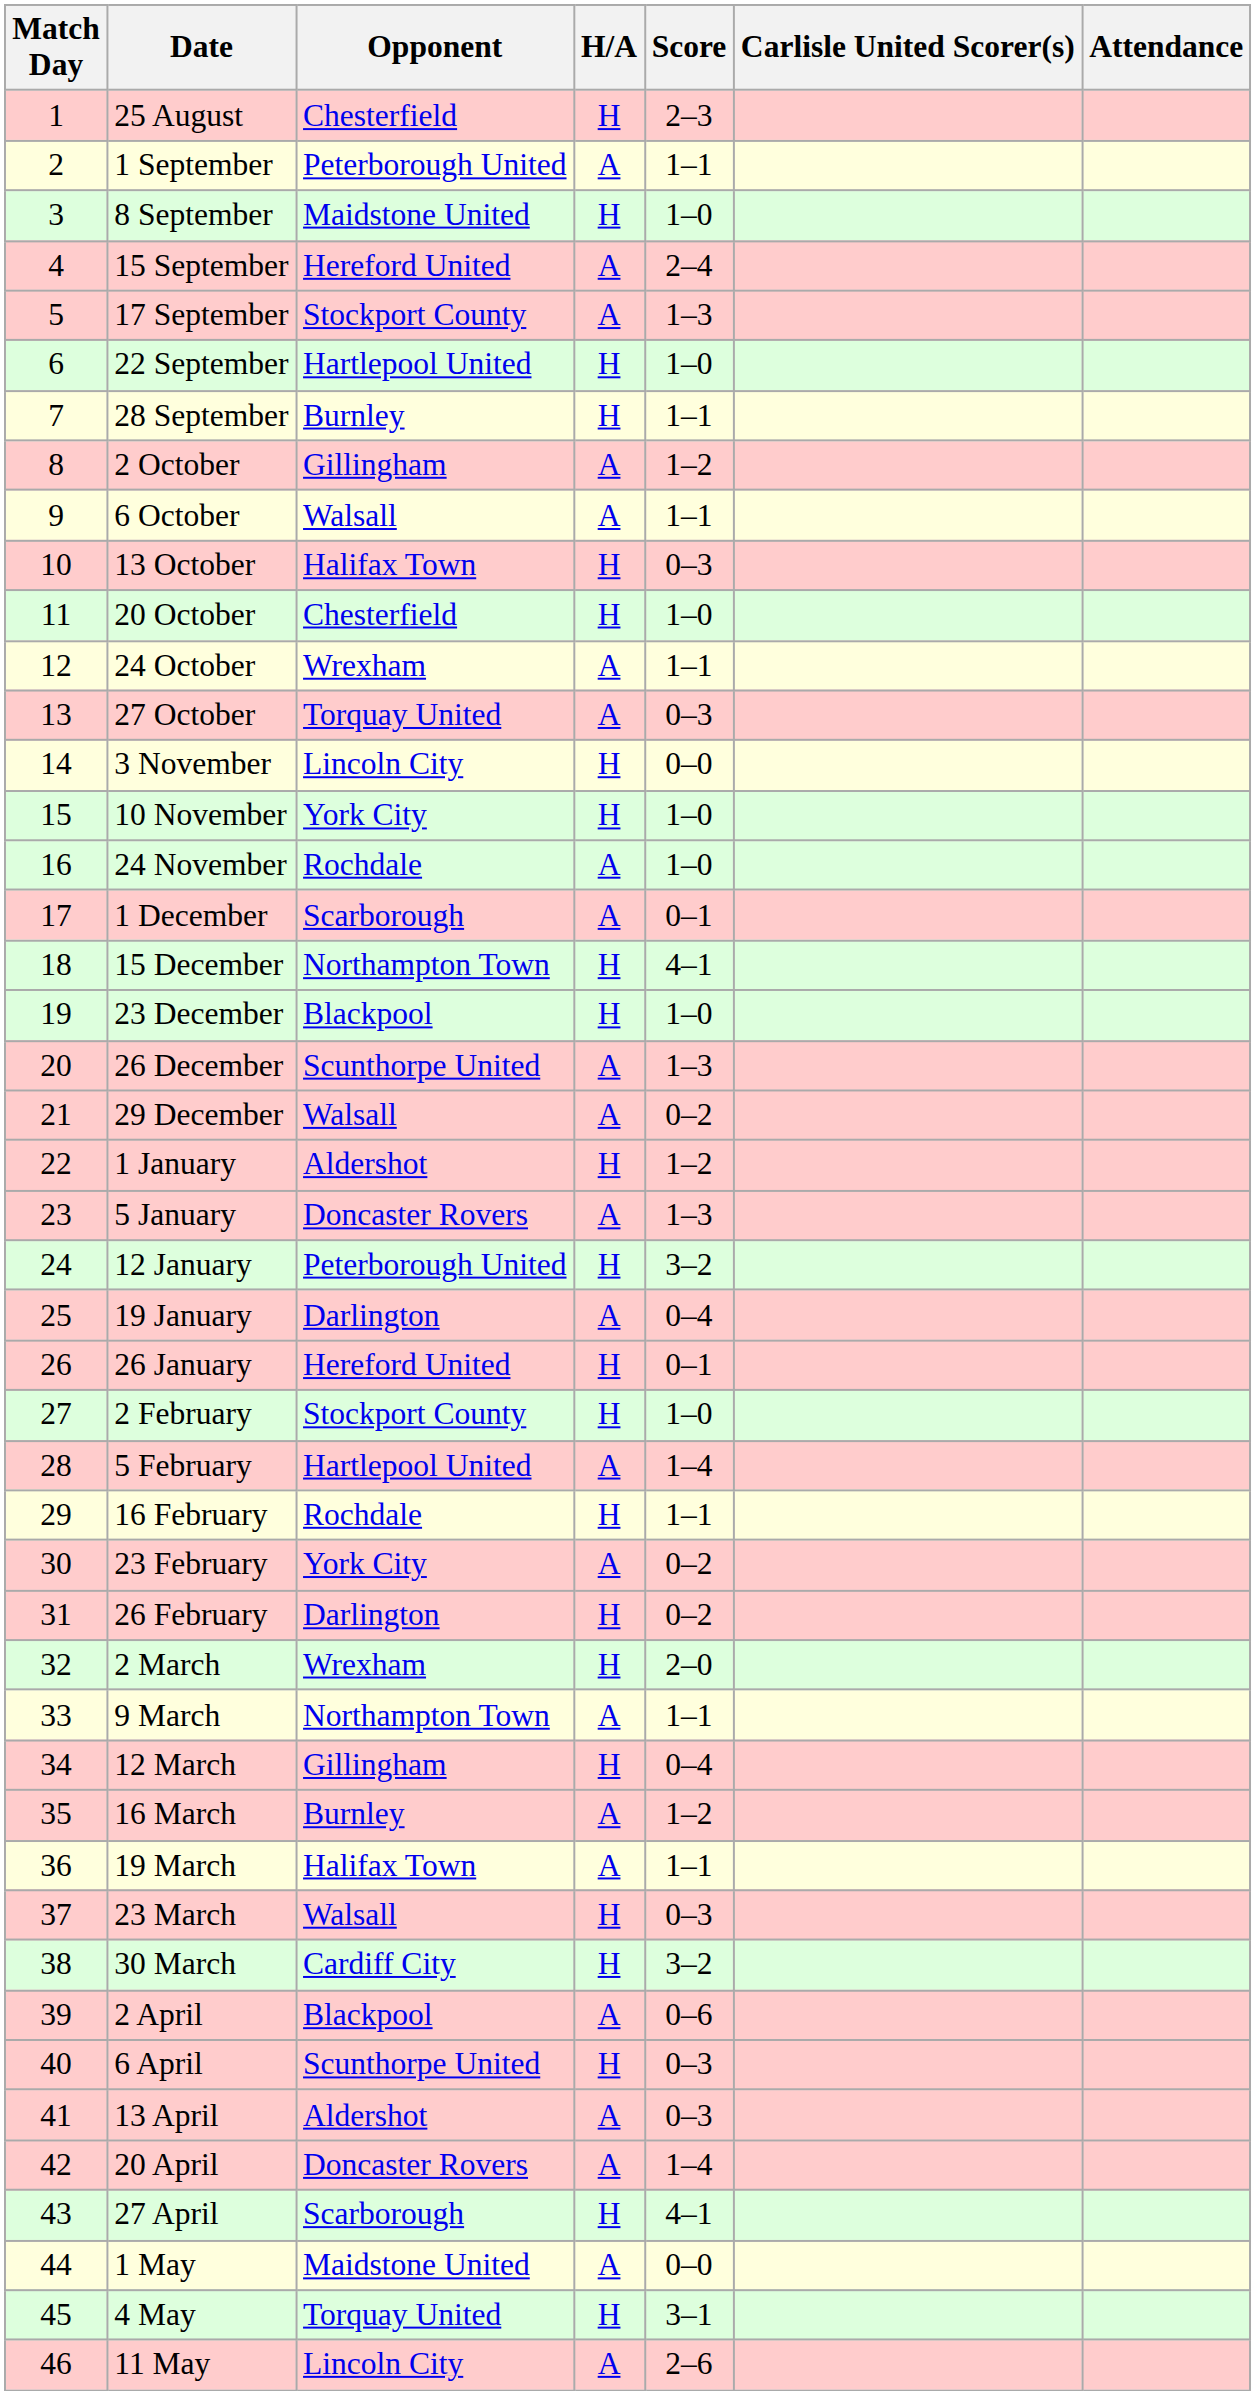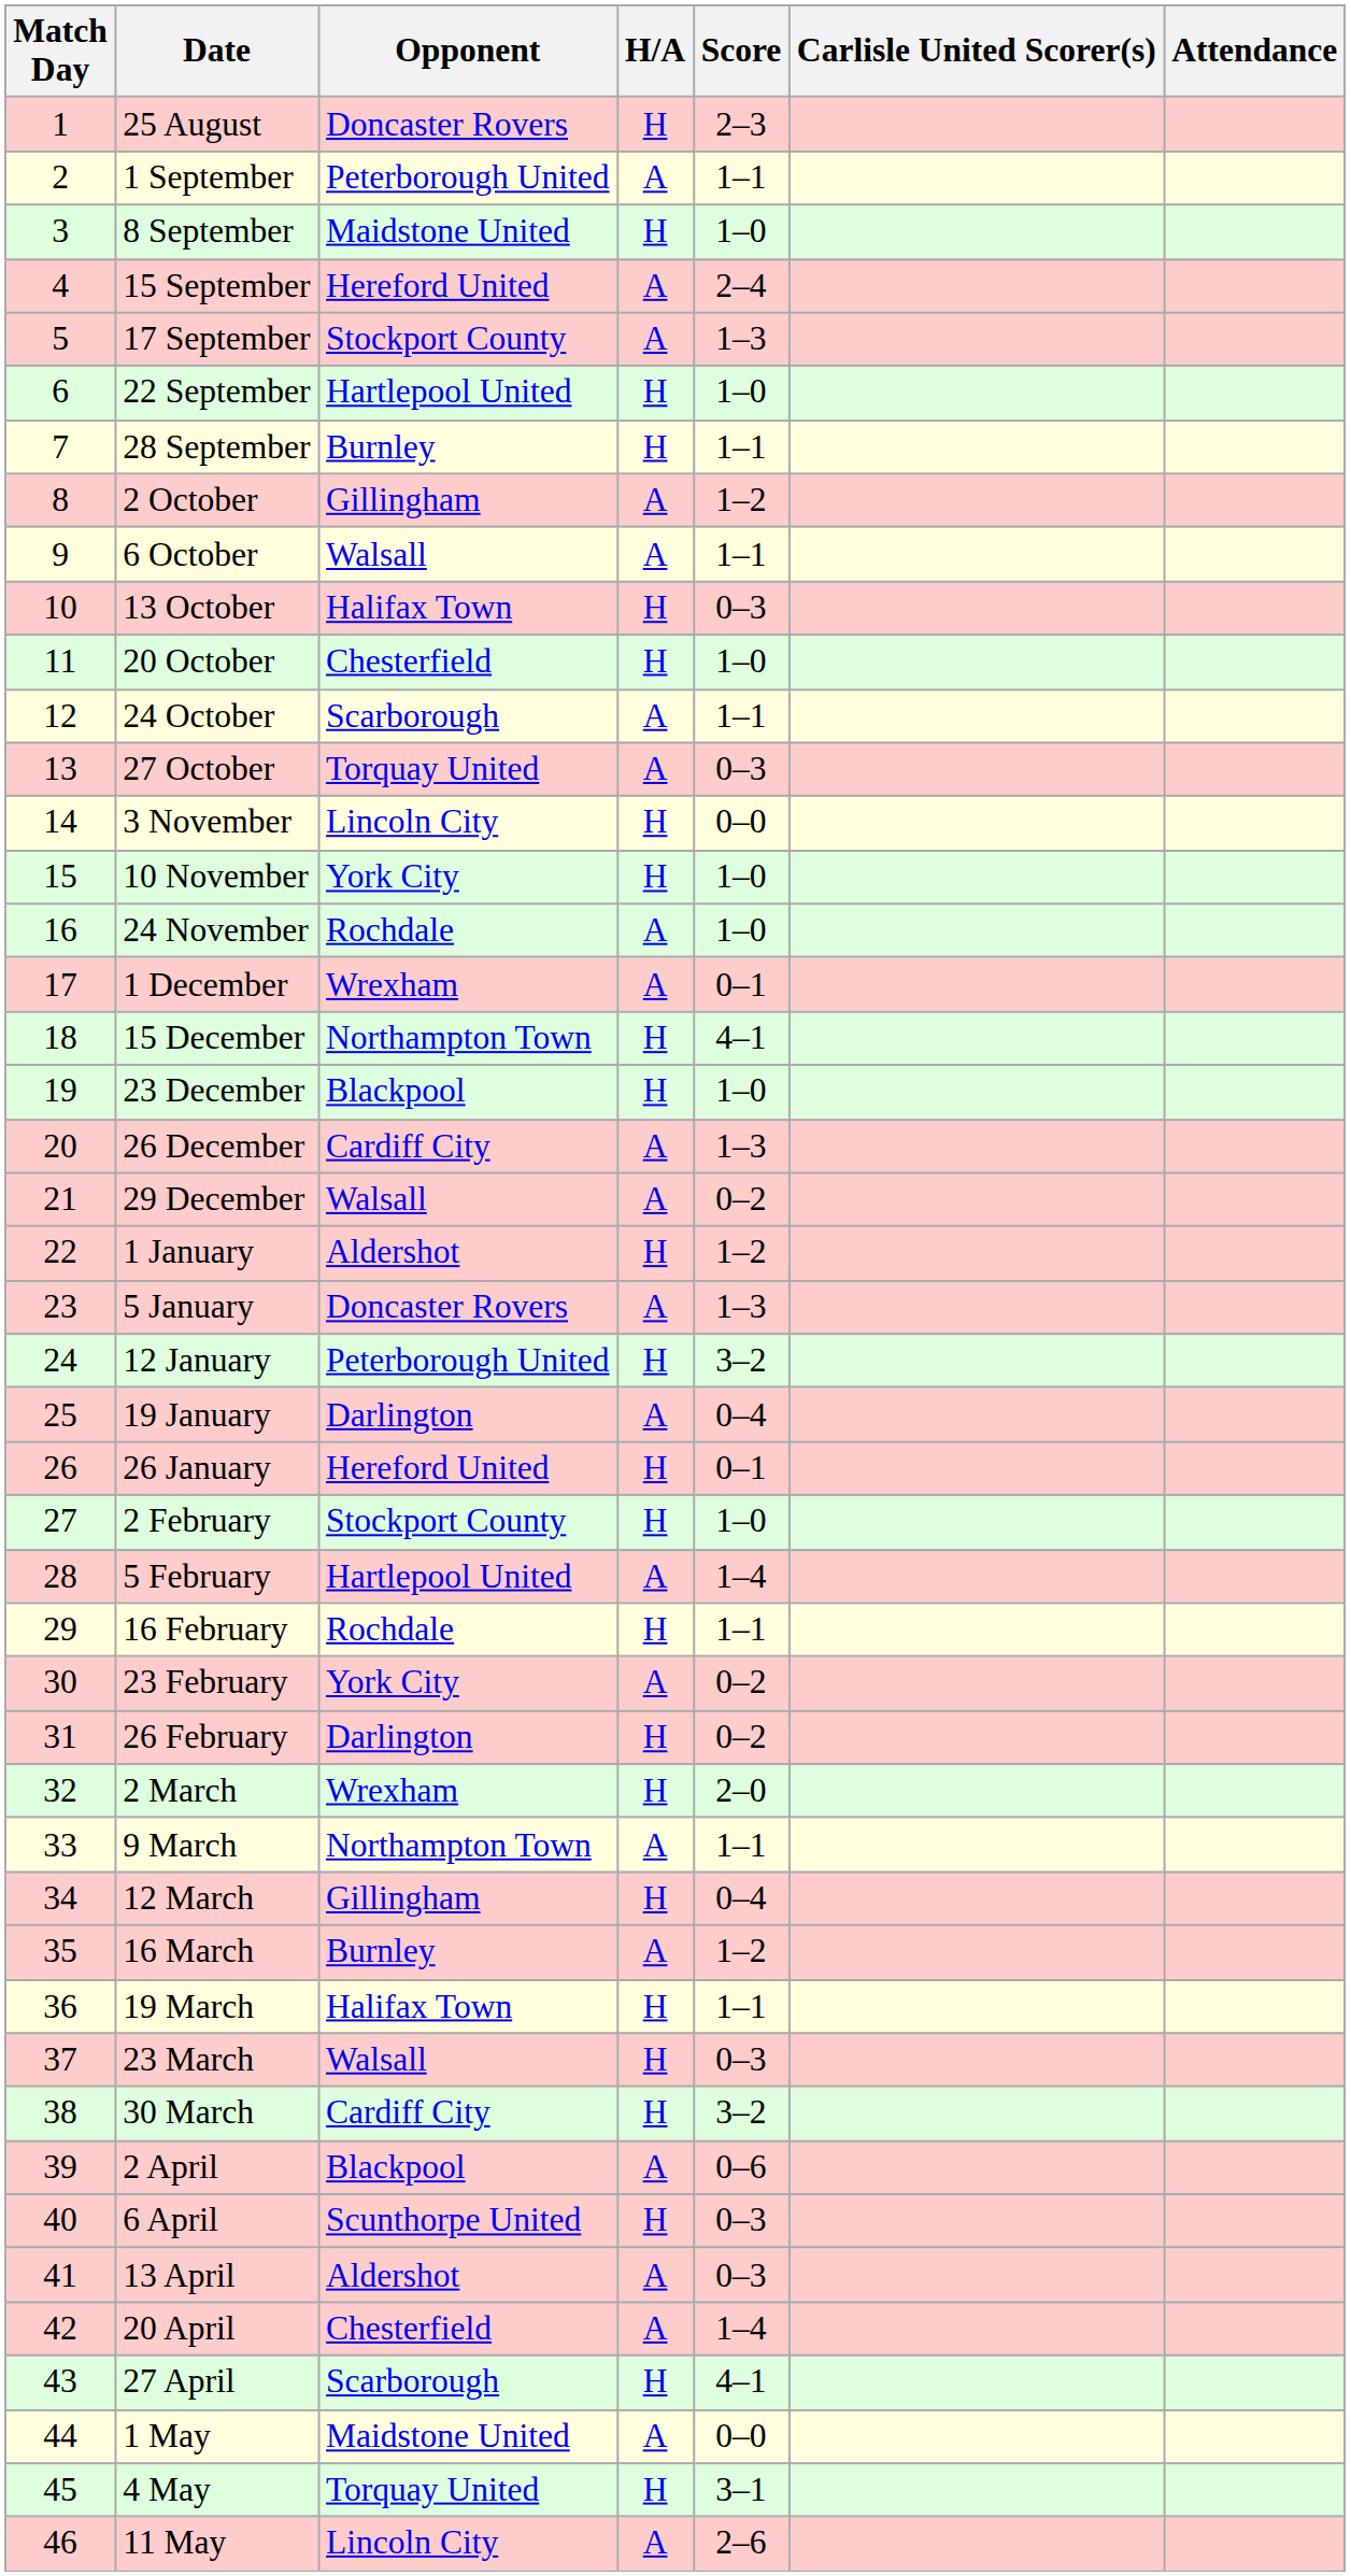25 August | Opponent: Chesterfield -> Doncaster Rovers
24 October | Opponent: Wrexham -> Scarborough
1 December | Opponent: Scarborough -> Wrexham
26 December | Opponent: Scunthorpe United -> Cardiff City
19 March | H/A: A -> H
20 April | Opponent: Doncaster Rovers -> Chesterfield
